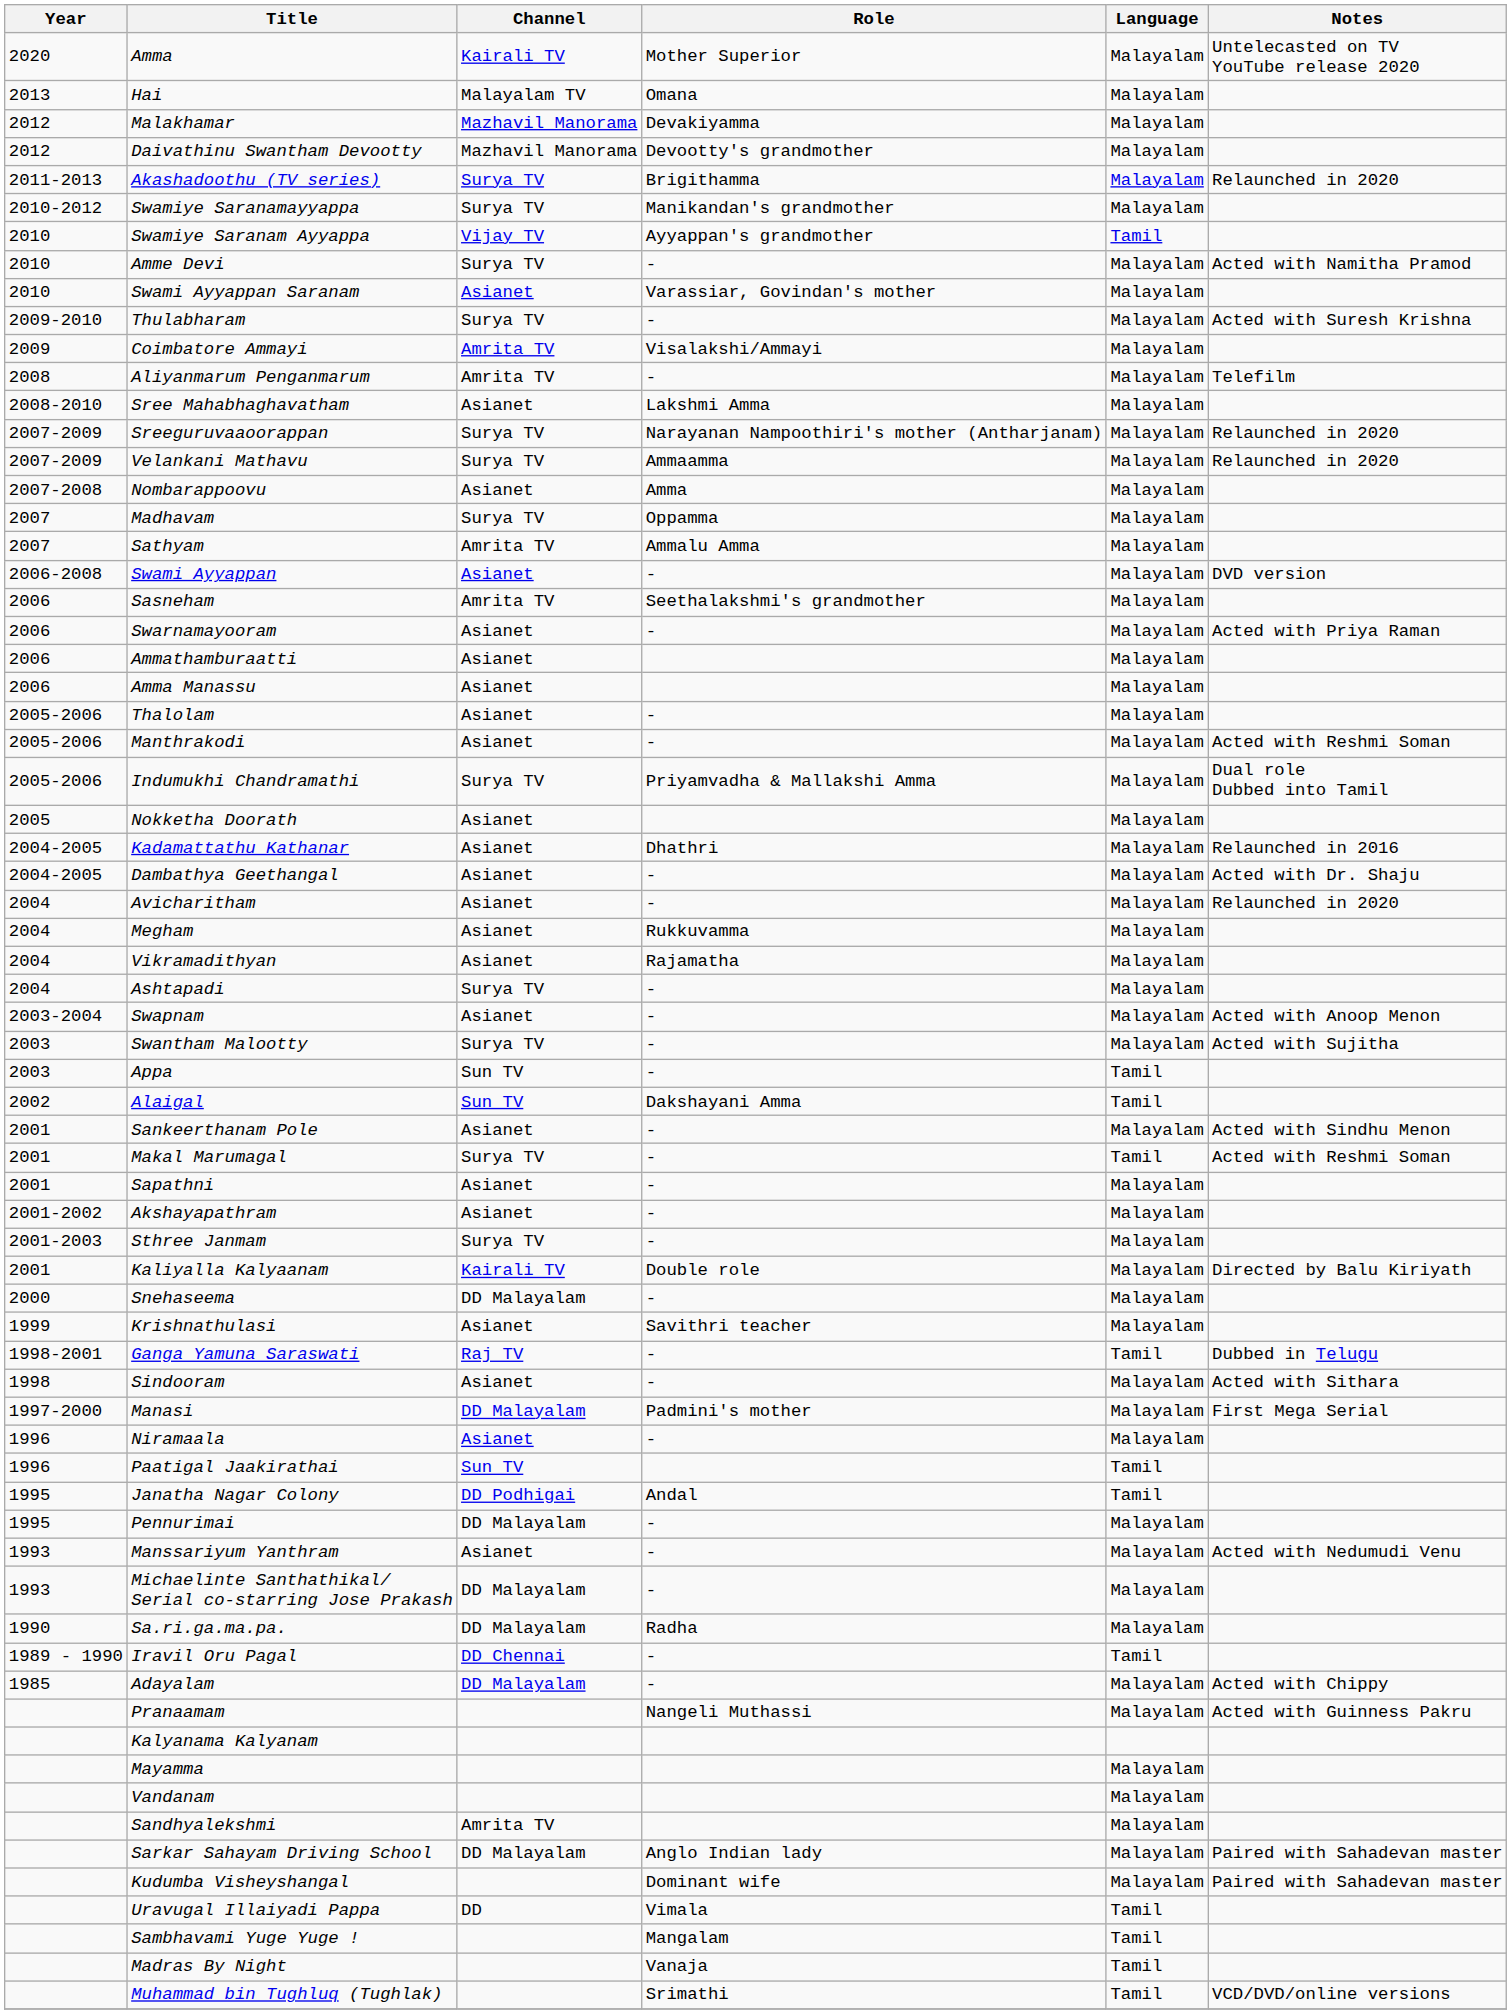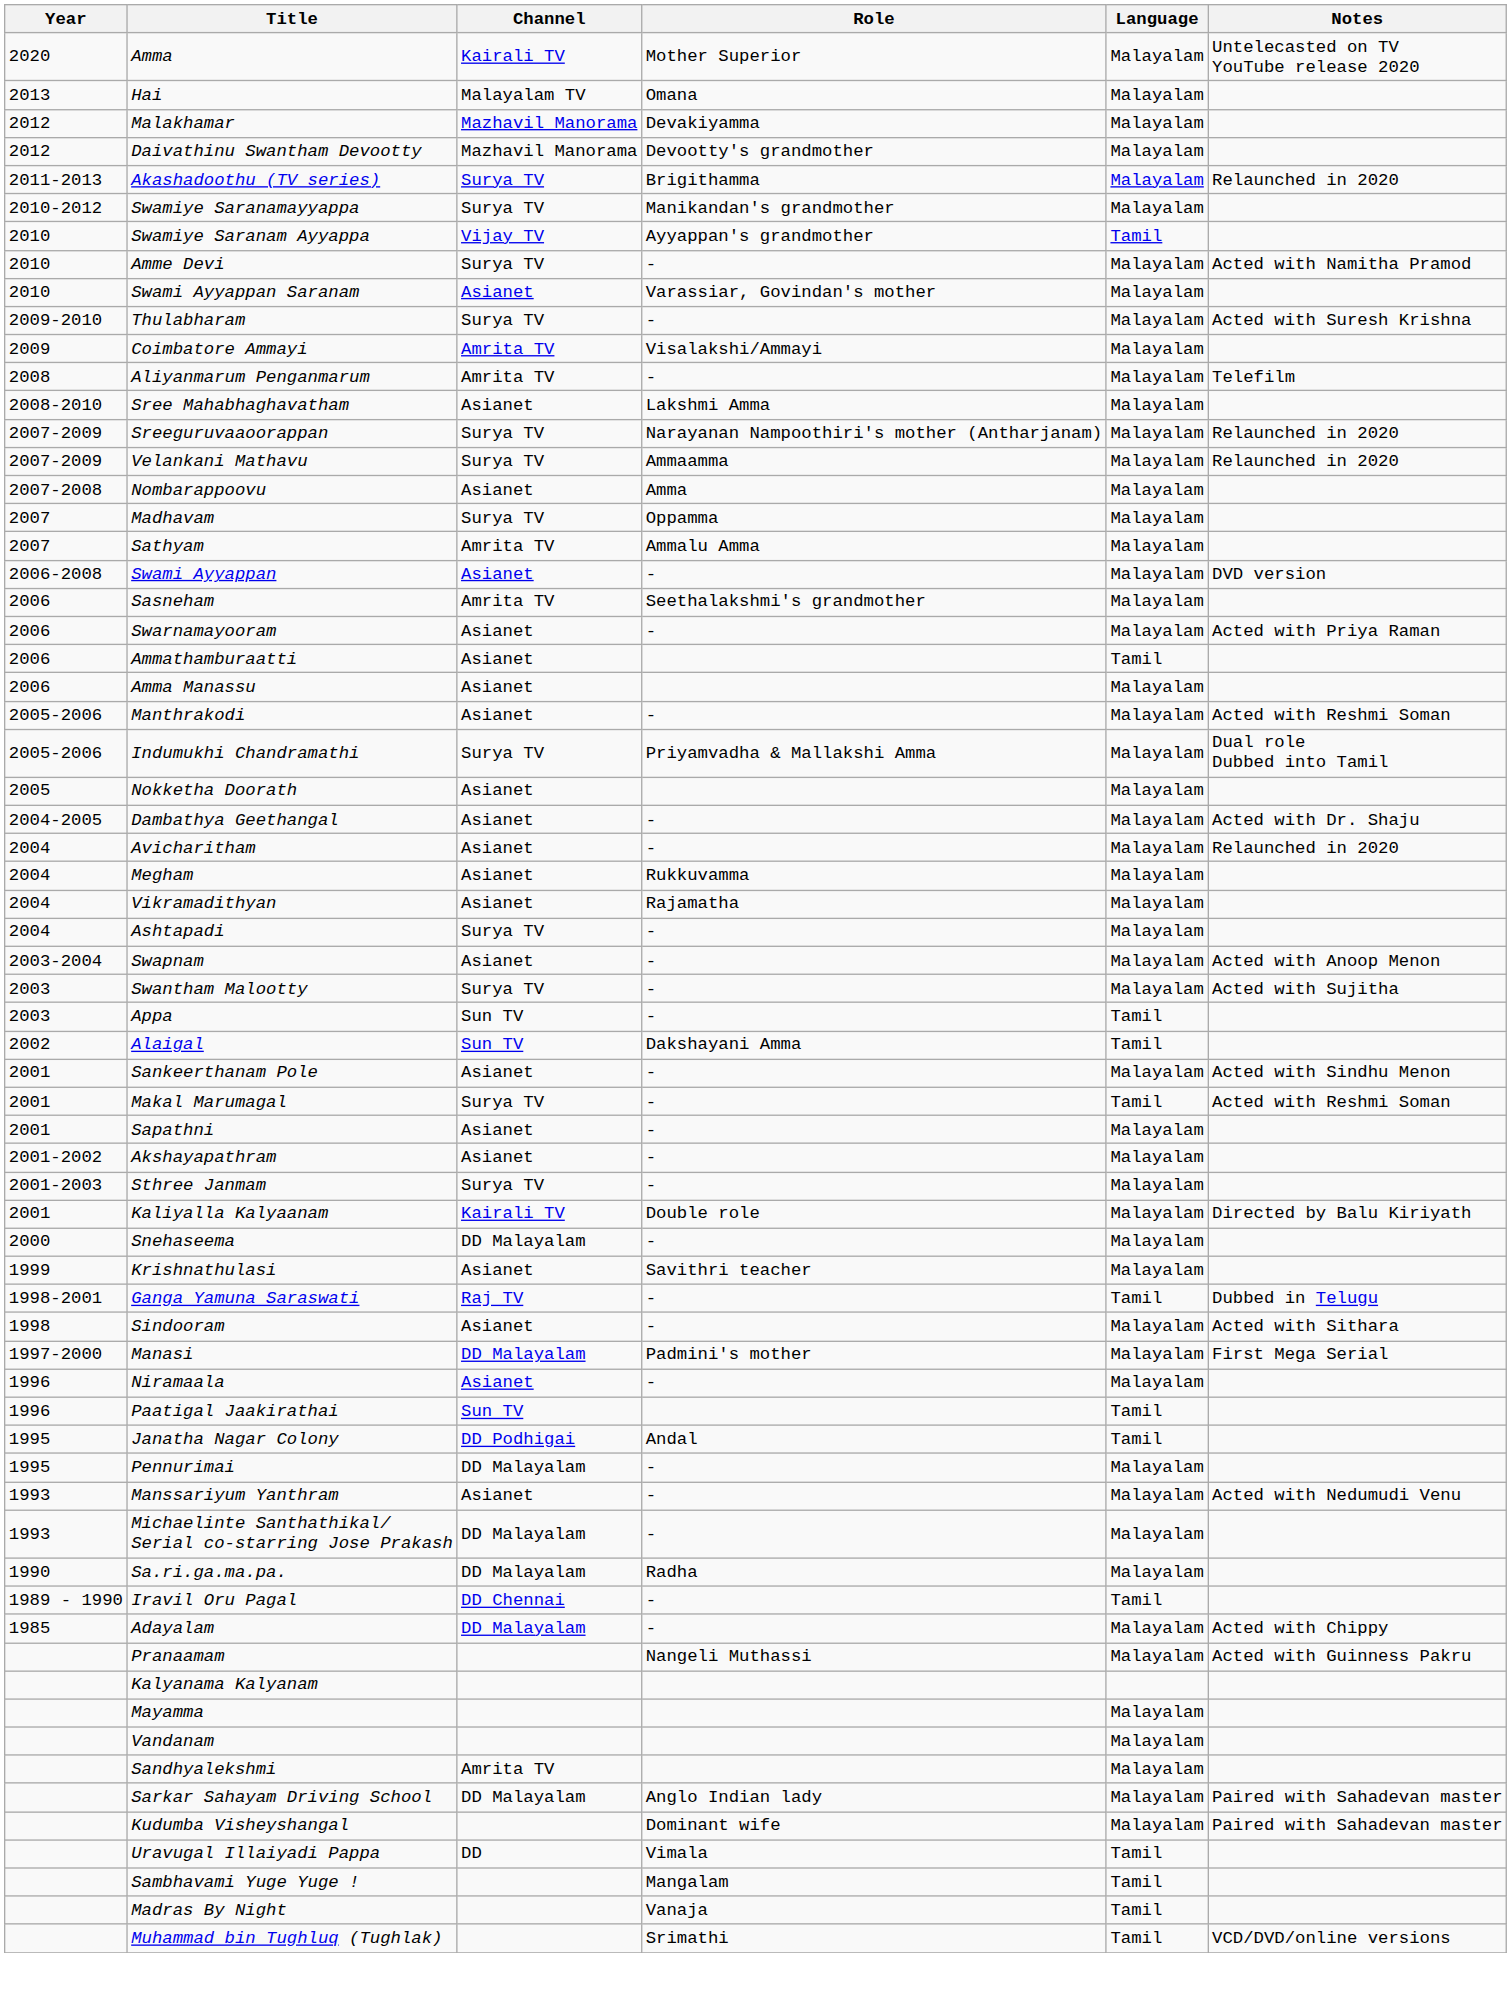Ammathamburaatti | Language: Malayalam -> Tamil
- row: 2005-2006 | Thalolam | Asianet | - | Malayalam
- row: 2004-2005 | Kadamattathu Kathanar | Asianet | Dhathri | Malayalam | Relaunched in 2016
